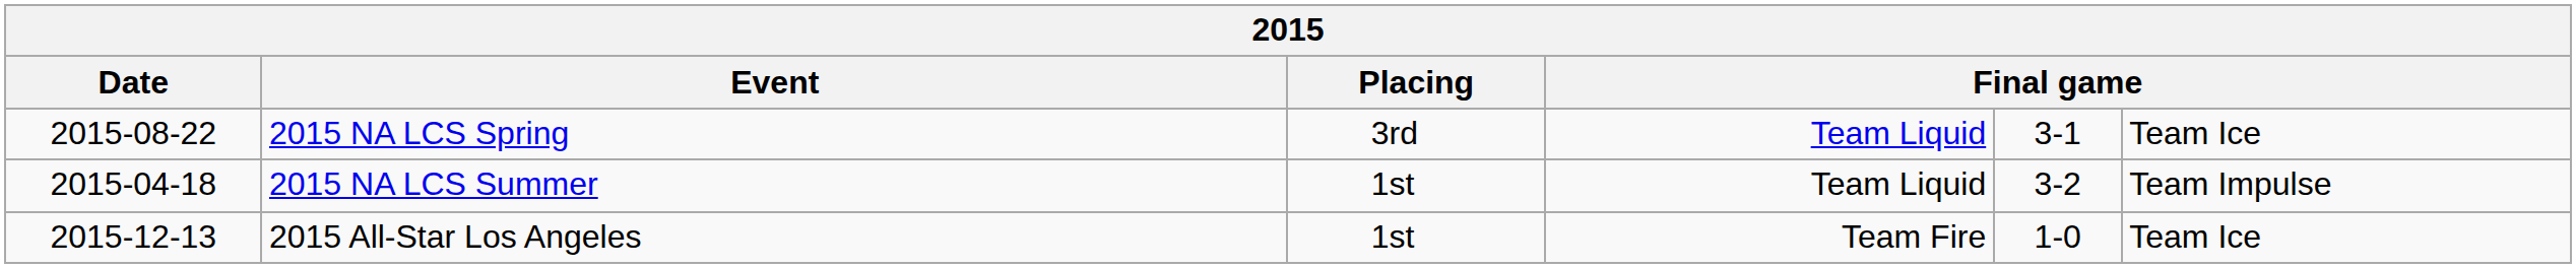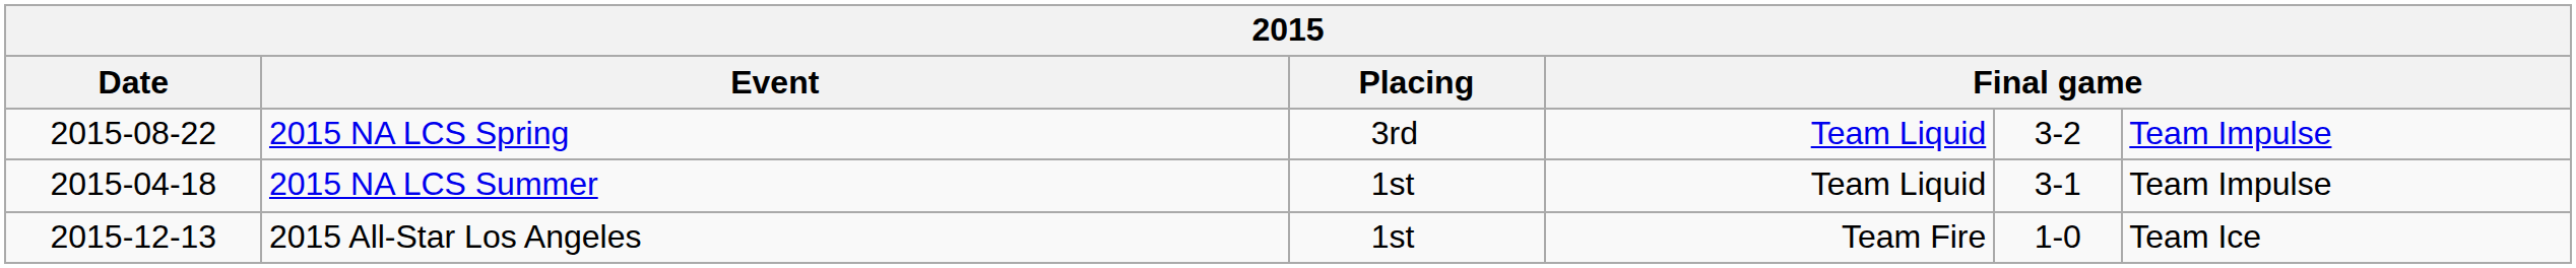2015 NA LCS Spring | column 5: 3-1 -> 3-2
2015 NA LCS Spring | column 6: Team Ice -> Team Impulse
2015 NA LCS Summer | column 5: 3-2 -> 3-1
